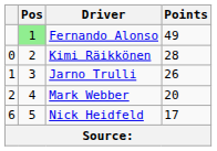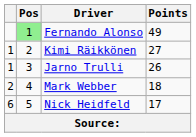Kimi Räikkönen | column 1: 0 -> 1
Kimi Räikkönen | Points: 28 -> 27
Mark Webber | Points: 20 -> 18
